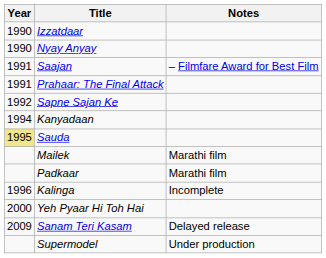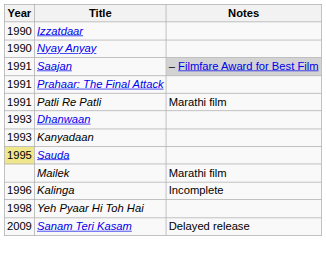Saajan | Notes: no background -> lightgrey background
+ row: 1991 | Patli Re Patli | Marathi film
- row: 1992 | Sapne Sajan Ke
+ row: 1993 | Dhanwaan
Kanyadaan | Year: 1994 -> 1993
- row: Padkaar | Marathi film
Yeh Pyaar Hi Toh Hai | Year: 2000 -> 1998
- row: Supermodel | Under production
